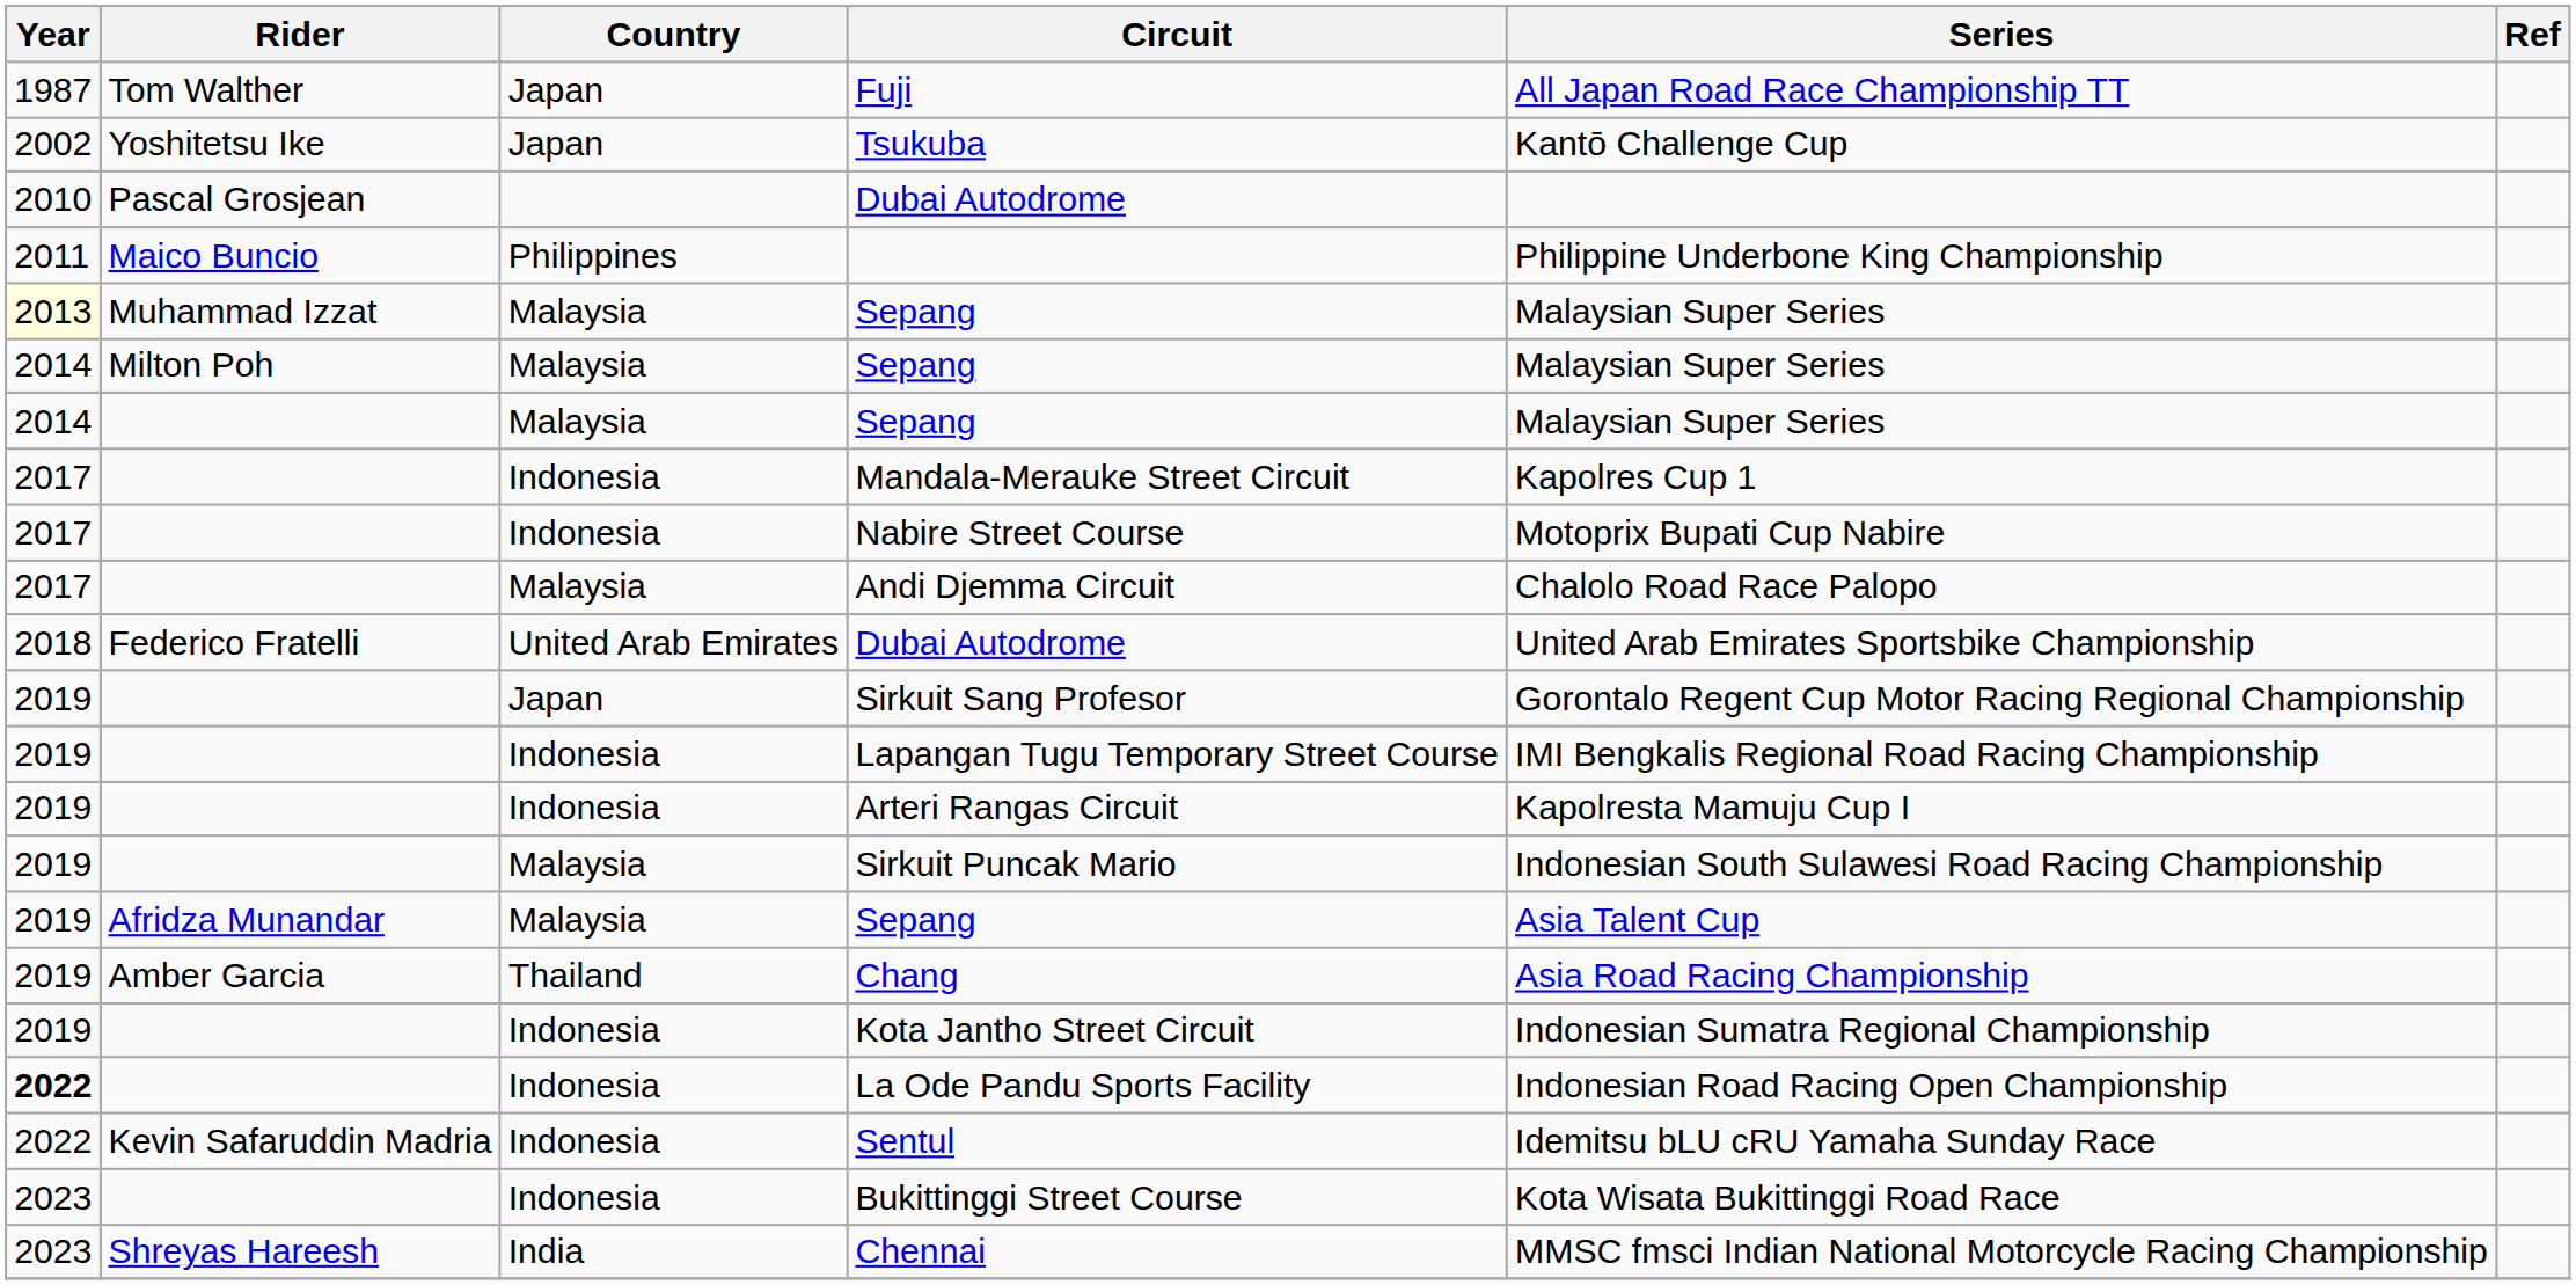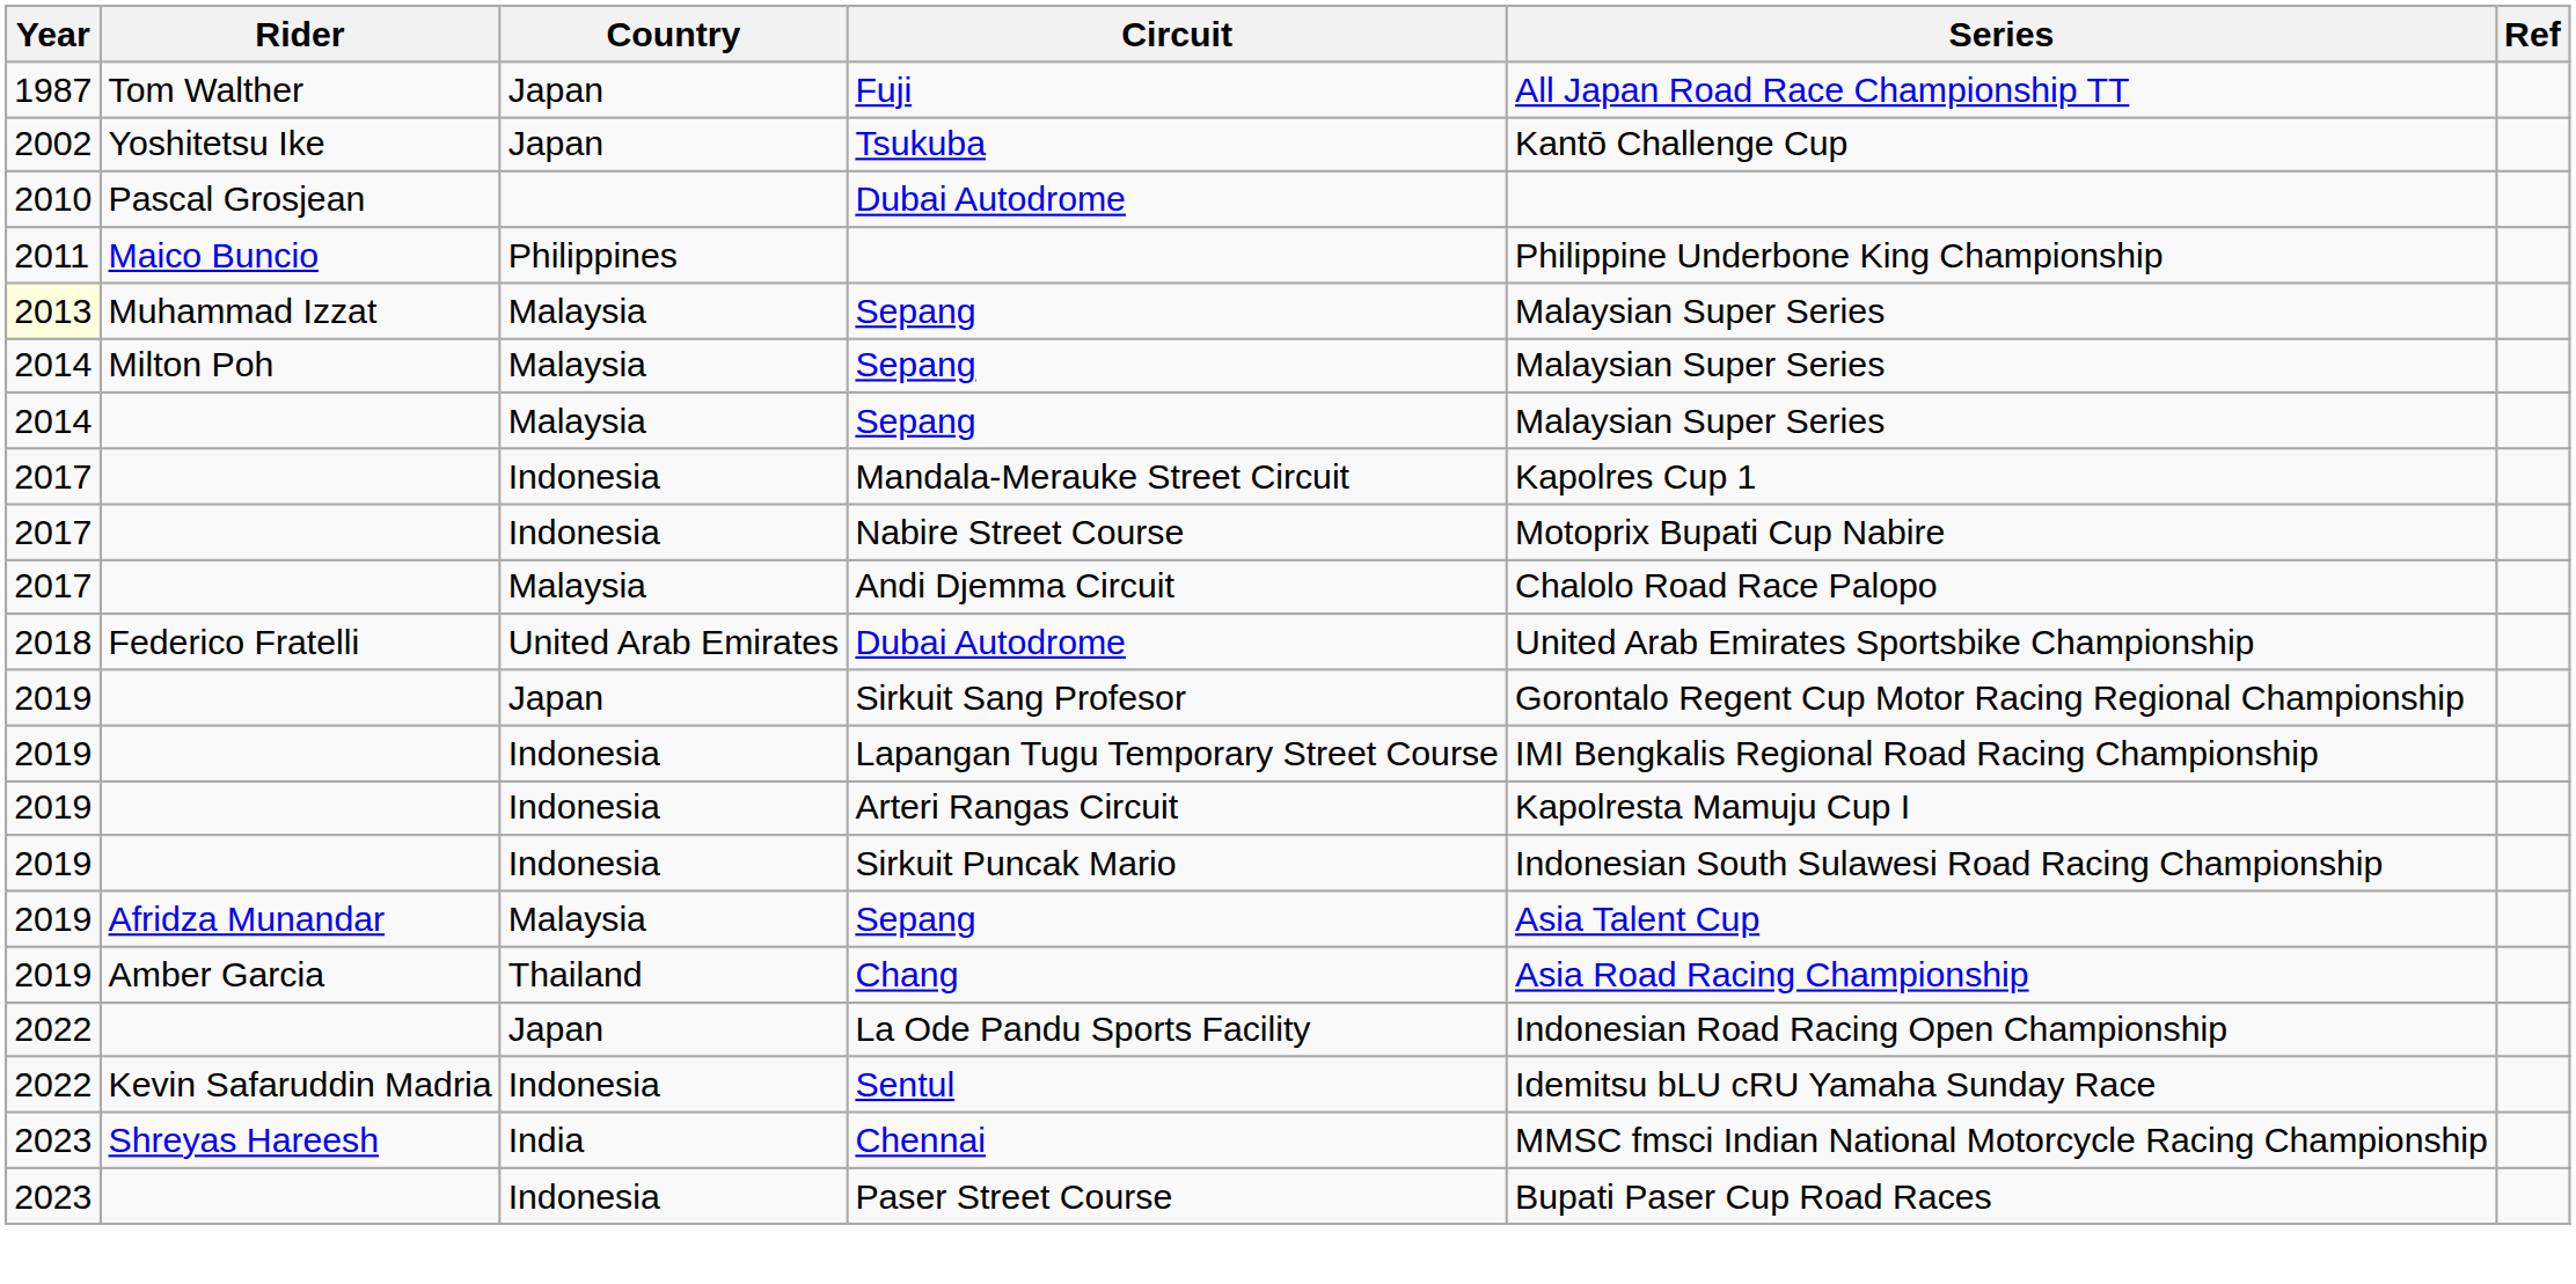Sirkuit Puncak Mario | Country: Malaysia -> Indonesia
- row: 2019 | Indonesia | Kota Jantho Street Circuit | Indonesian Sumatra Regional Championship
La Ode Pandu Sports Facility | Year: bold -> normal
La Ode Pandu Sports Facility | Country: Indonesia -> Japan
- row: 2023 | Indonesia | Bukittinggi Street Course | Kota Wisata Bukittinggi Road Race
+ row: 2023 | Indonesia | Paser Street Course | Bupati Paser Cup Road Races
